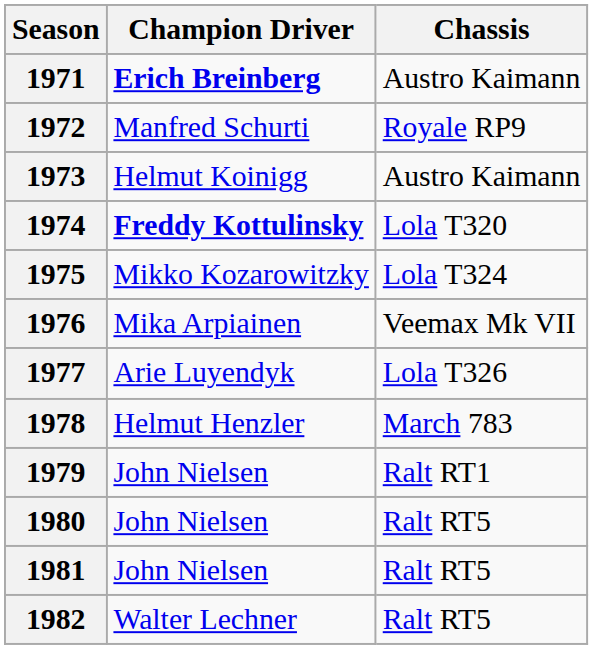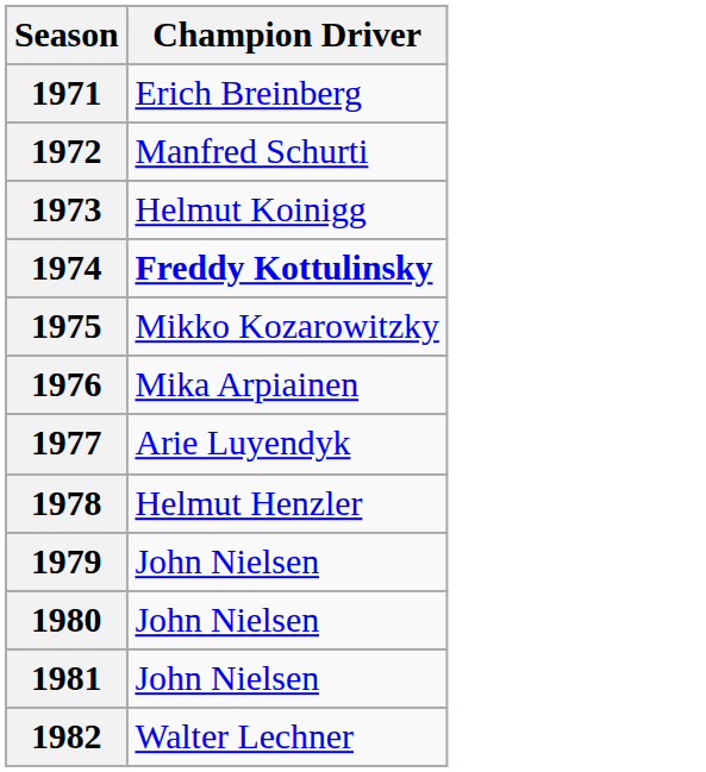- column: Chassis | Austro Kaimann | Royale RP9 | Austro Kaimann | Lola T320 | Lola T324 | Veemax Mk VII | Lola T326 | March 783 | Ralt RT1 | Ralt RT5 | Ralt RT5 | Ralt RT5
1971 | Champion Driver: bold -> normal
